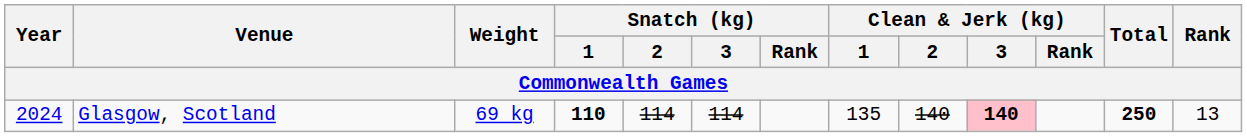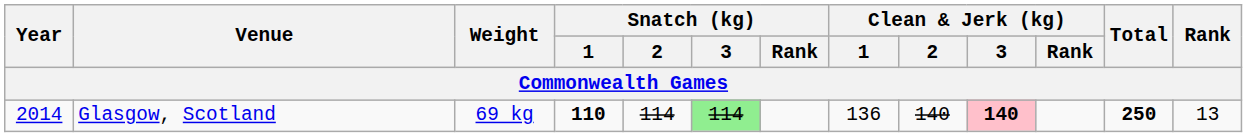Glasgow, Scotland | Year: 2024 -> 2014
Glasgow, Scotland | Snatch (kg) / 3: no background -> lightgreen background
Glasgow, Scotland | Clean & Jerk (kg) / 1: 135 -> 136
